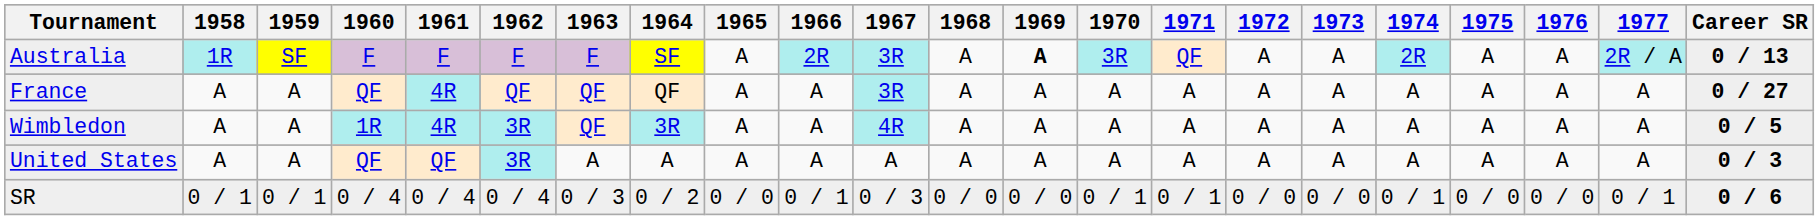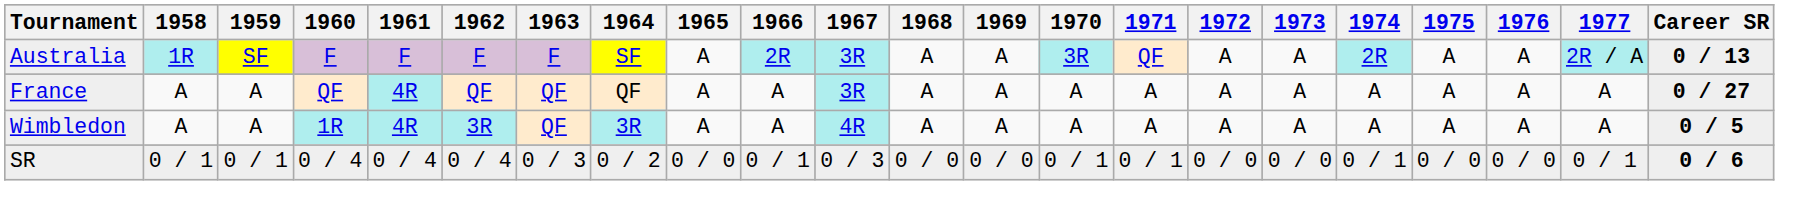Australia | 1969: bold -> normal
- row: United States | A | A | QF | QF | 3R | A | A | A | A | A | A | A | A | A | A | A | A | A | A | A | 0 / 3
